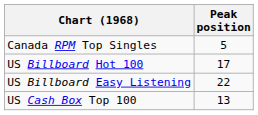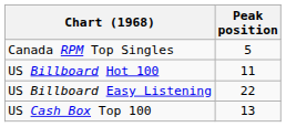US Billboard Hot 100 | Peak position: 17 -> 11
